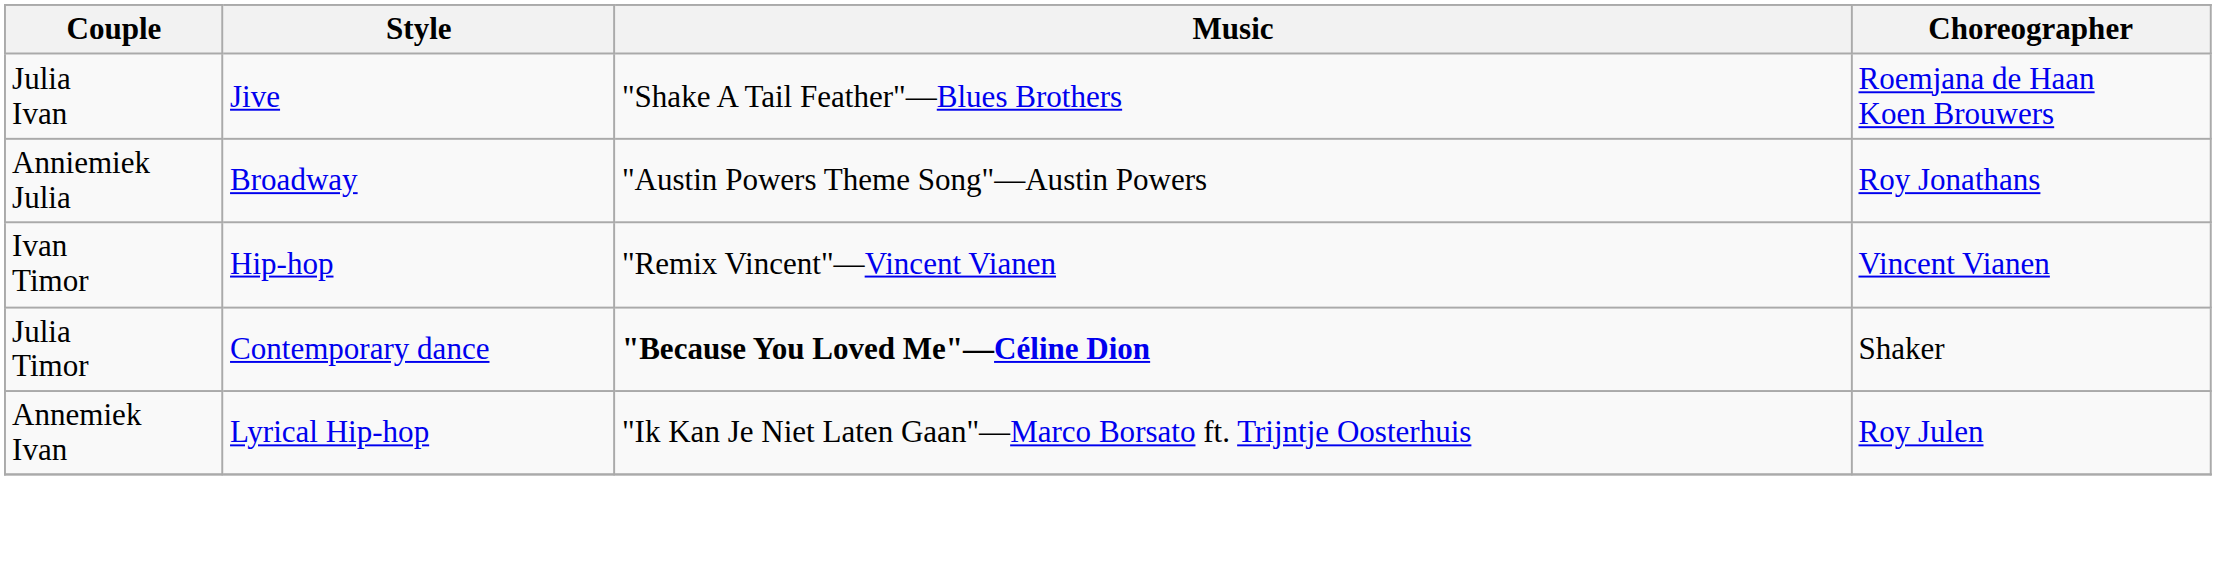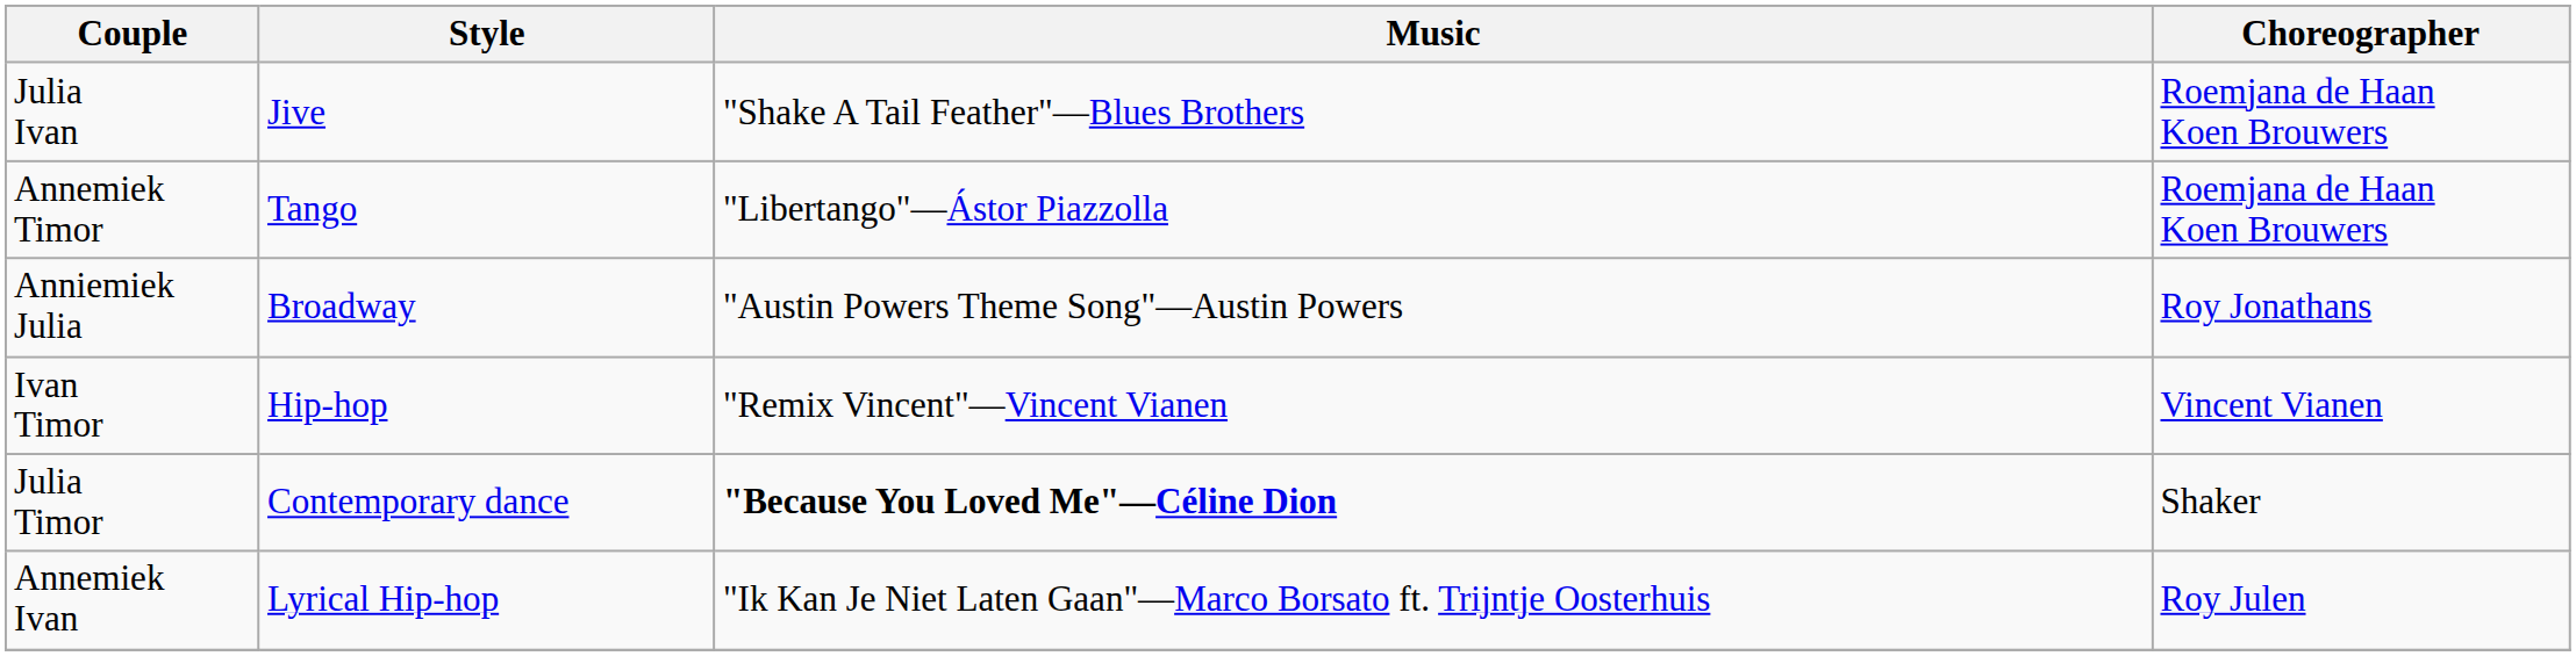+ row: Annemiek Timor | Tango | "Libertango"—Ástor Piazzolla | Roemjana de Haan Koen Brouwers
